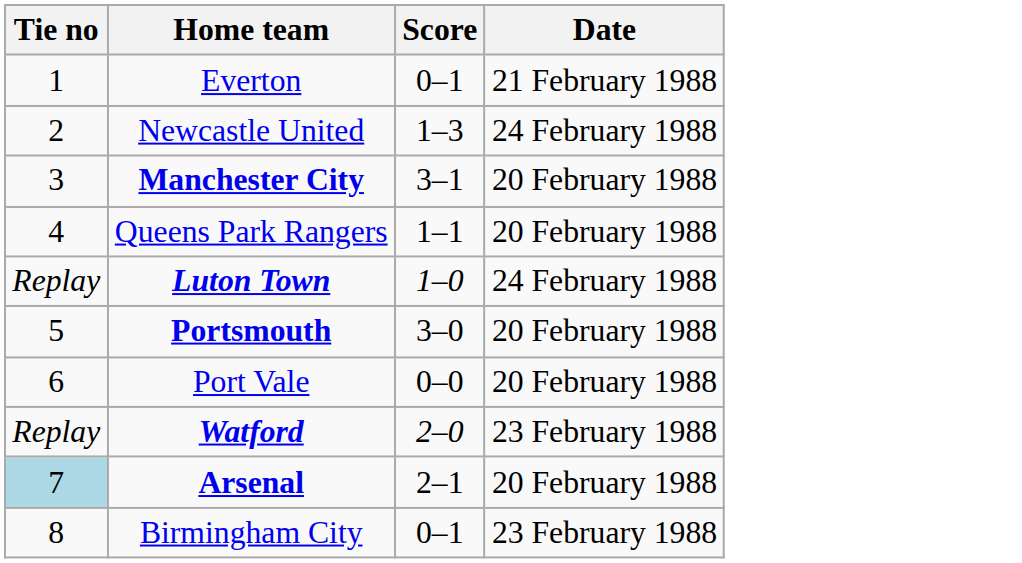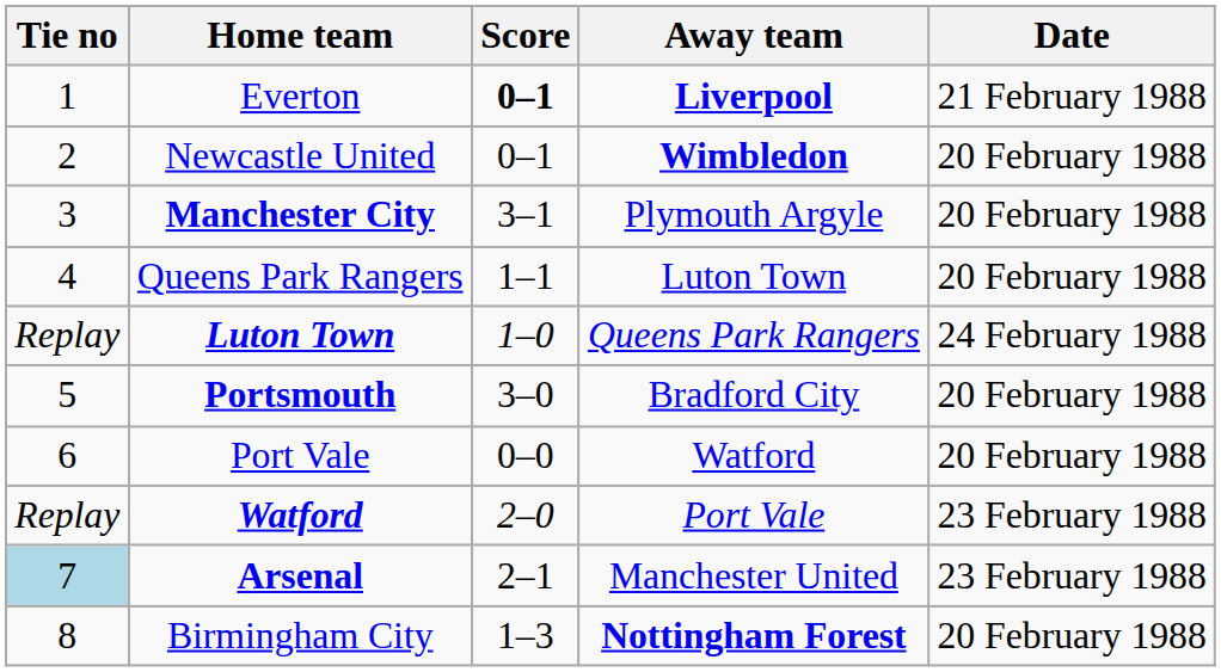+ column: Away team | Liverpool | Wimbledon | Plymouth Argyle | Luton Town | Queens Park Rangers | Bradford City | Watford | Port Vale | Manchester United | Nottingham Forest
Everton | Score: normal -> bold
Newcastle United | Score: 1–3 -> 0–1
Newcastle United | Date: 24 February 1988 -> 20 February 1988
Arsenal | Date: 20 February 1988 -> 23 February 1988
Birmingham City | Score: 0–1 -> 1–3
Birmingham City | Date: 23 February 1988 -> 20 February 1988
